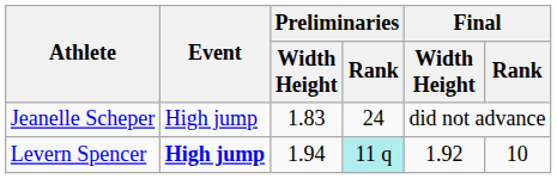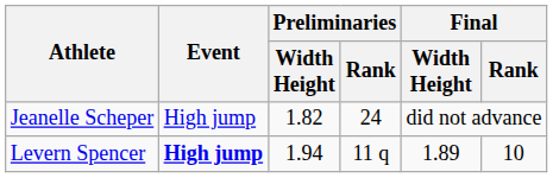Jeanelle Scheper | Preliminaries / Width Height: 1.83 -> 1.82
Levern Spencer | Preliminaries / Rank: paleturquoise background -> no background
Levern Spencer | Final / Width Height: 1.92 -> 1.89
